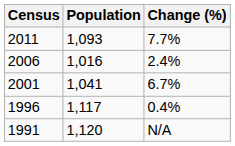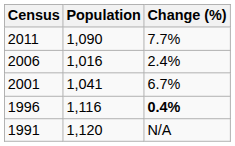2011 | Population: 1,093 -> 1,090
1996 | Population: 1,117 -> 1,116
1996 | Change (%): normal -> bold
